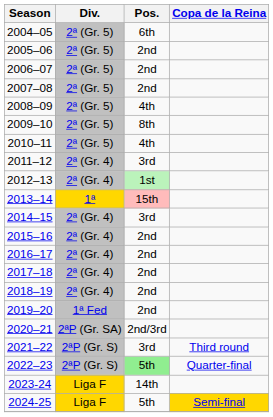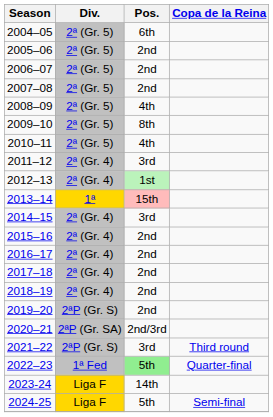2019–20 | Div.: 1ª Fed -> 2ªP (Gr. S)
2022–23 | Div.: 2ªP (Gr. S) -> 1ª Fed
2024-25 | Copa de la Reina: gold background -> no background
